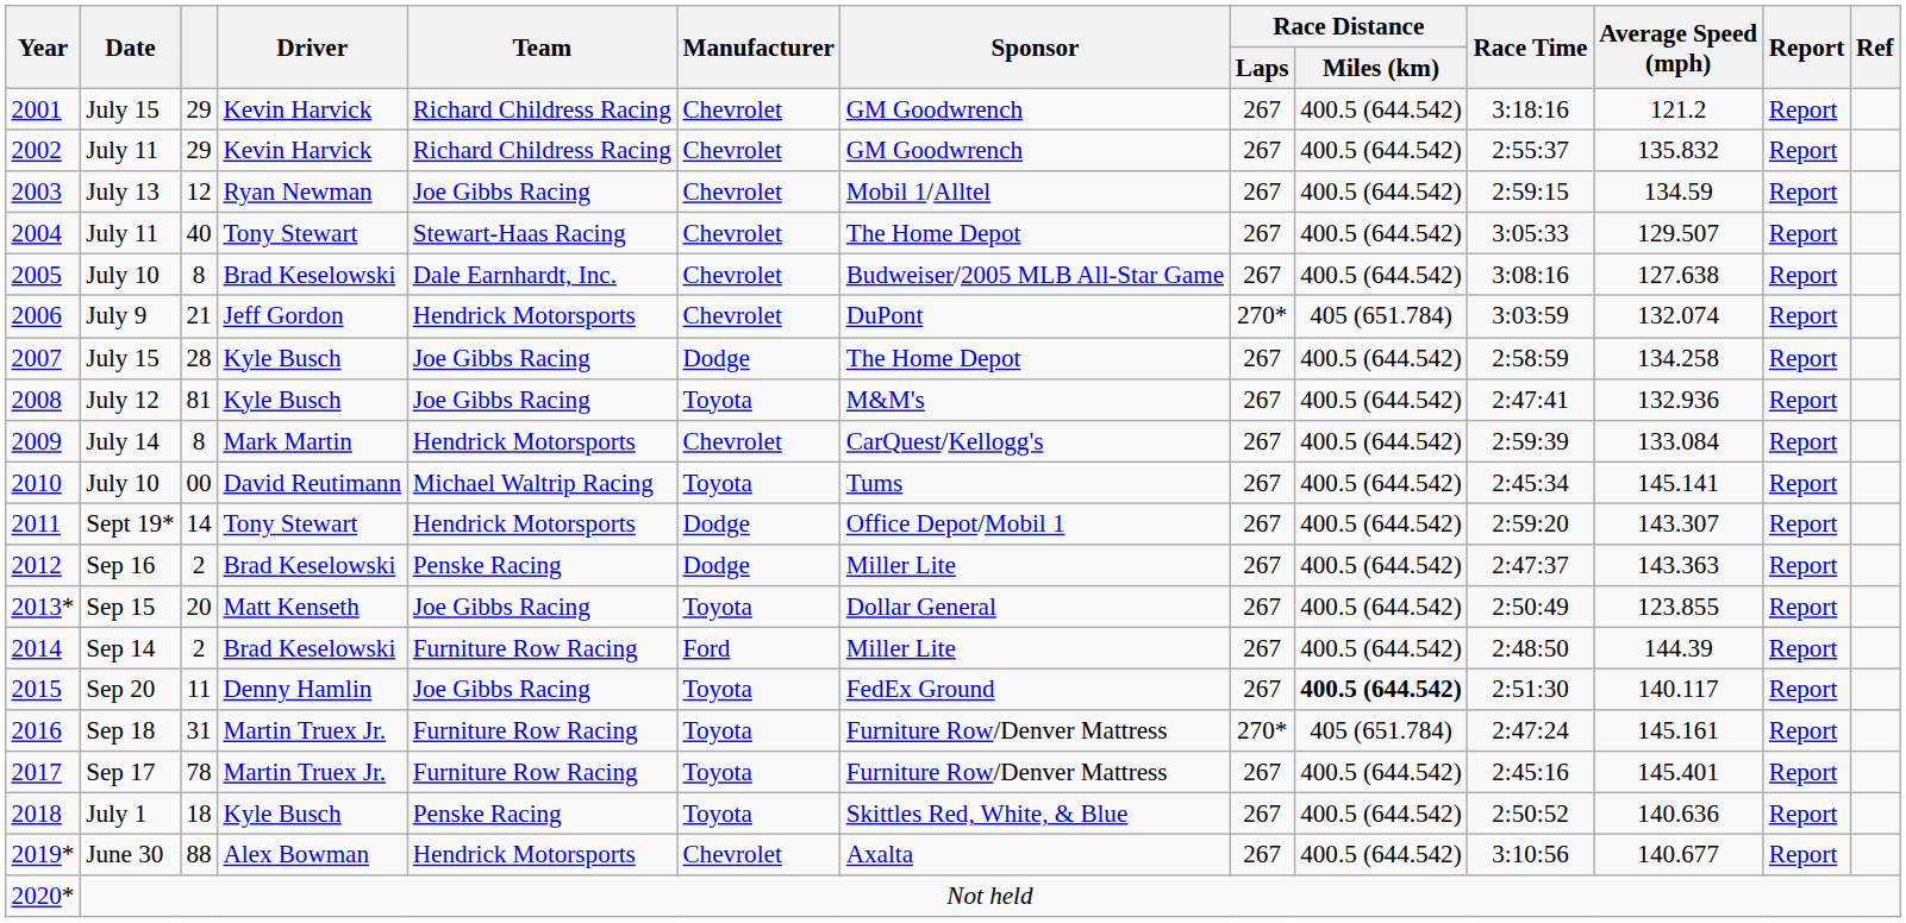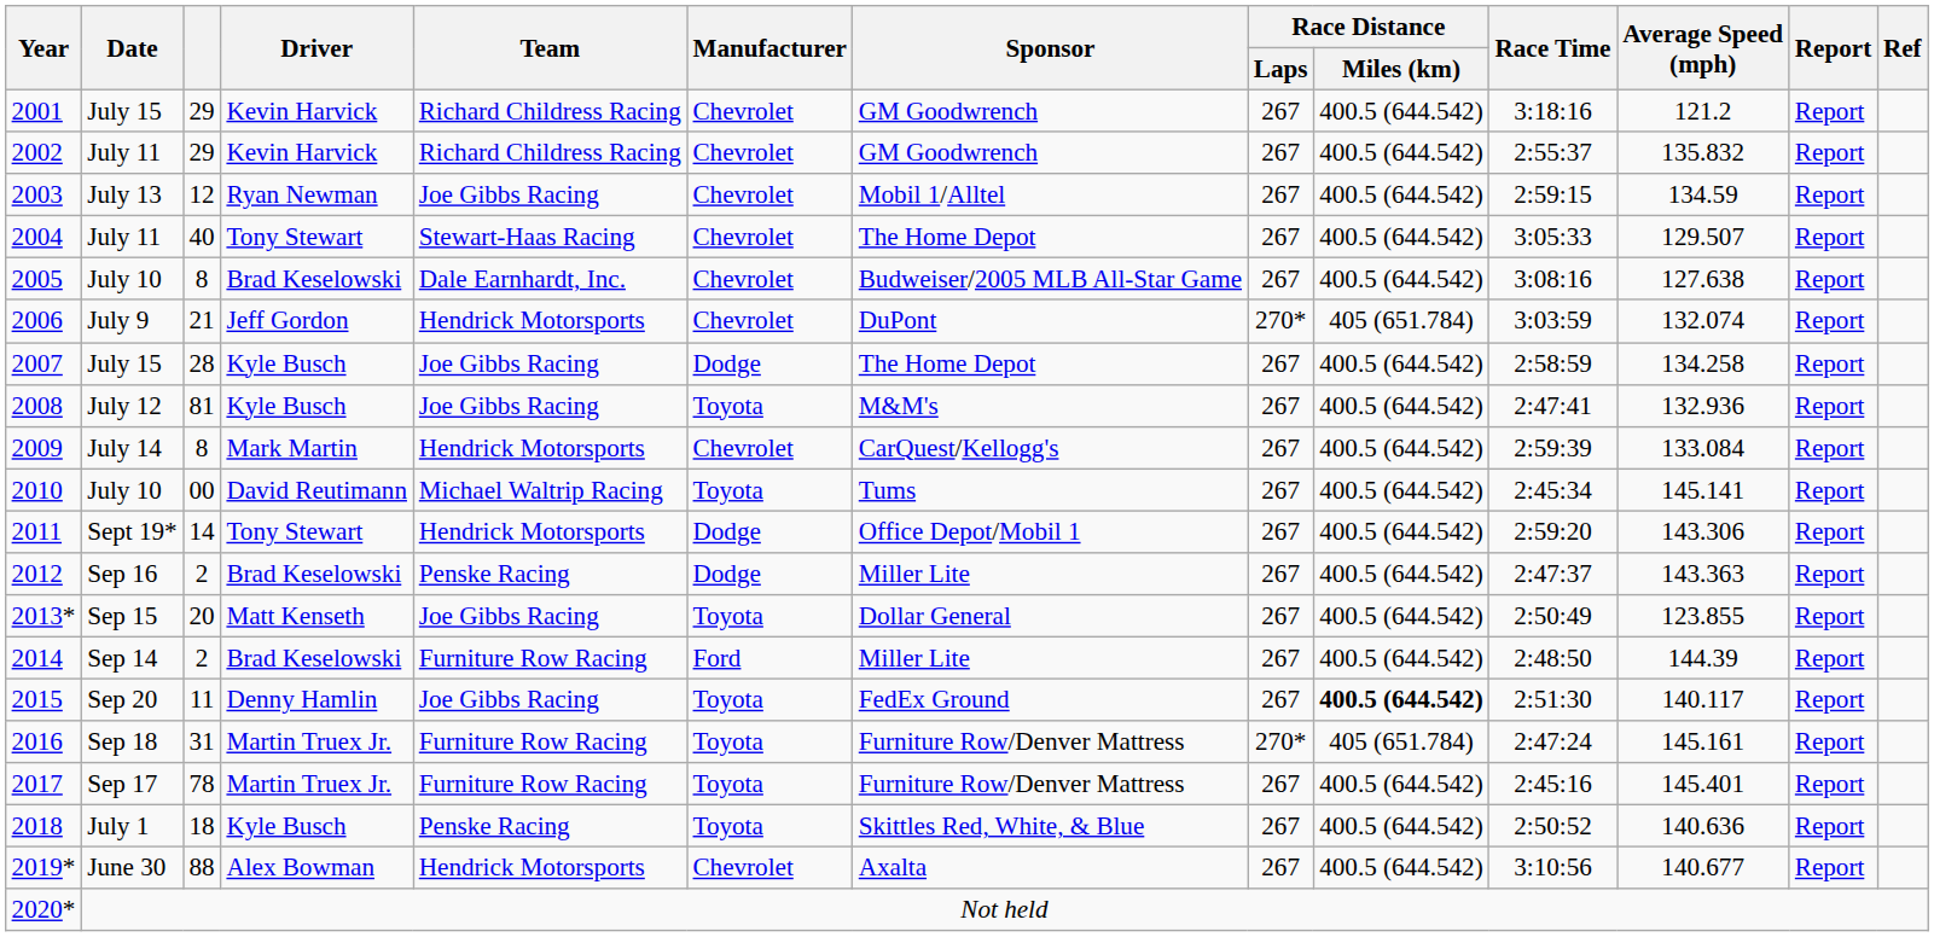2011 | Average Speed (mph): 143.307 -> 143.306
